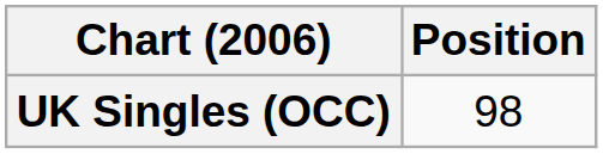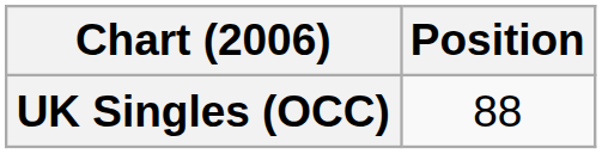UK Singles (OCC) | Position: 98 -> 88
